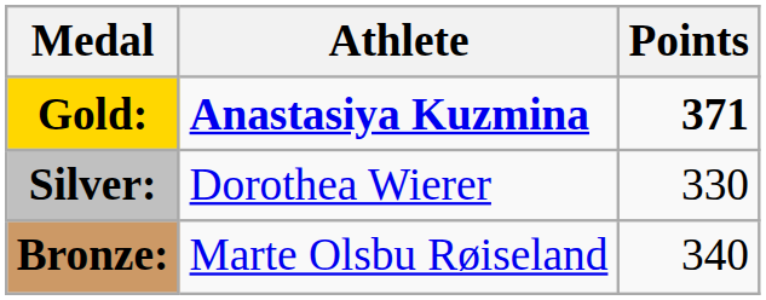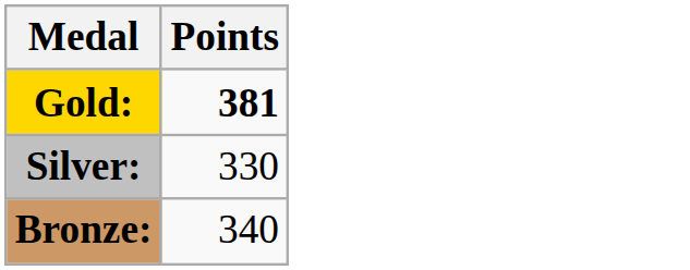- column: Athlete | Anastasiya Kuzmina | Dorothea Wierer | Marte Olsbu Røiseland
Gold: | Points: 371 -> 381
